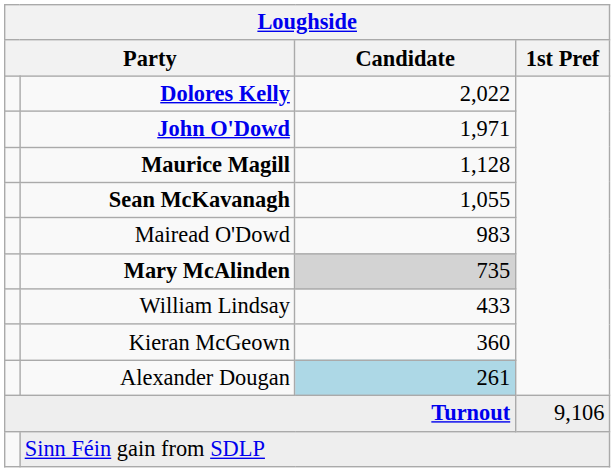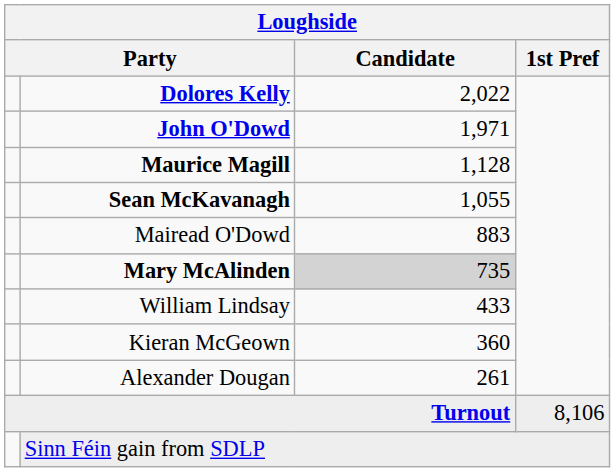Mairead O'Dowd | Candidate: 983 -> 883
Alexander Dougan | Candidate: lightblue background -> no background
Turnout | 1st Pref: 9,106 -> 8,106
